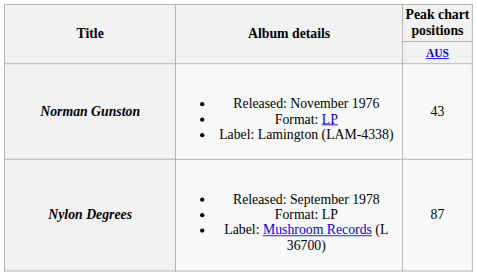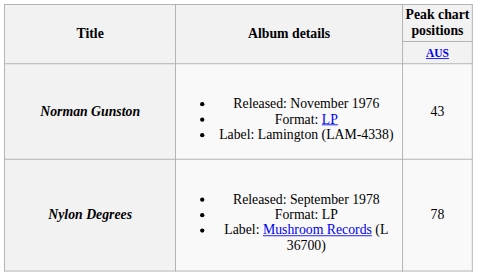Nylon Degrees | Peak chart positions / AUS: 87 -> 78
